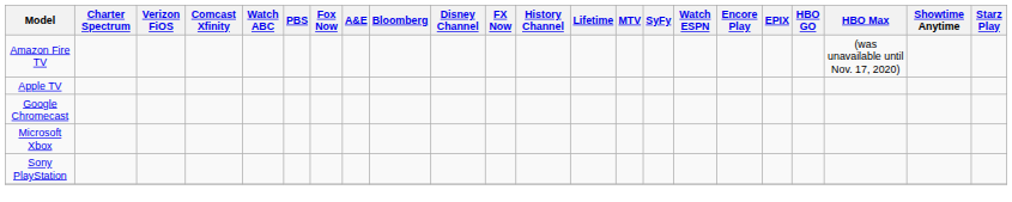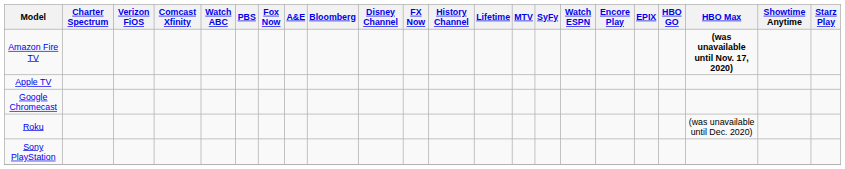Amazon Fire TV | HBO Max: normal -> bold
- row: Microsoft Xbox
+ row: Roku | (was unavailable until Dec. 2020)
